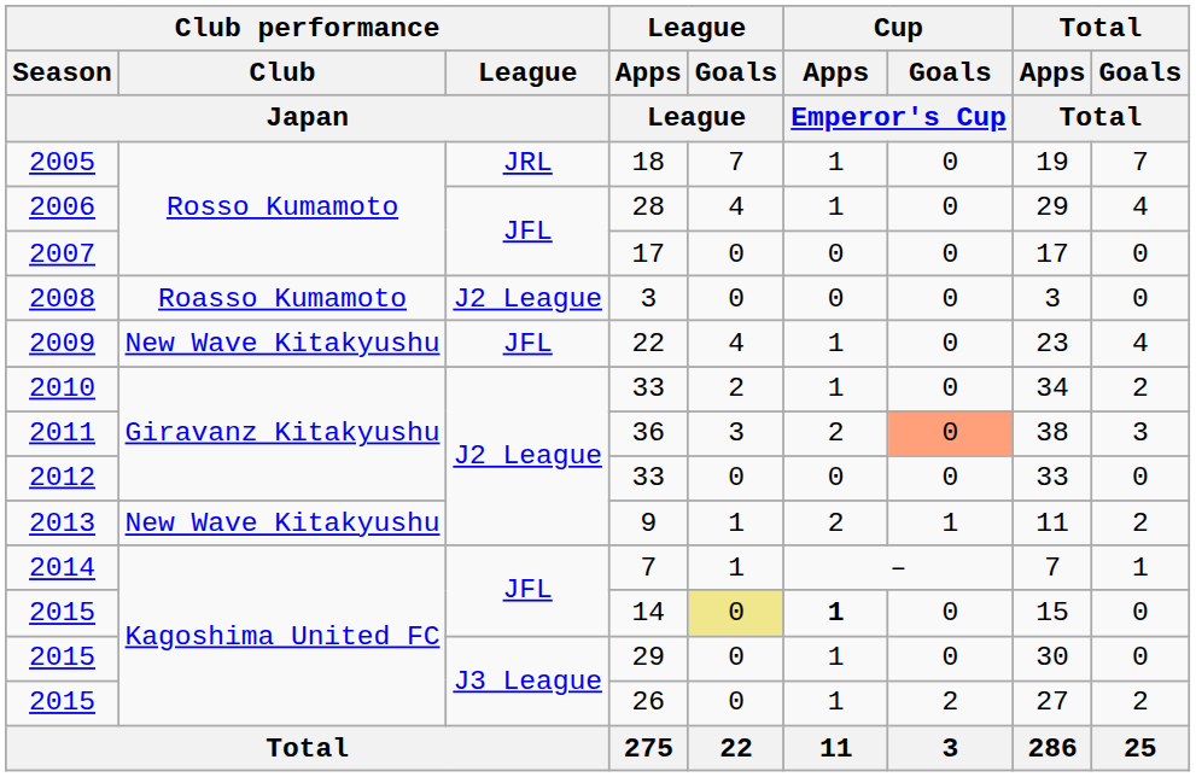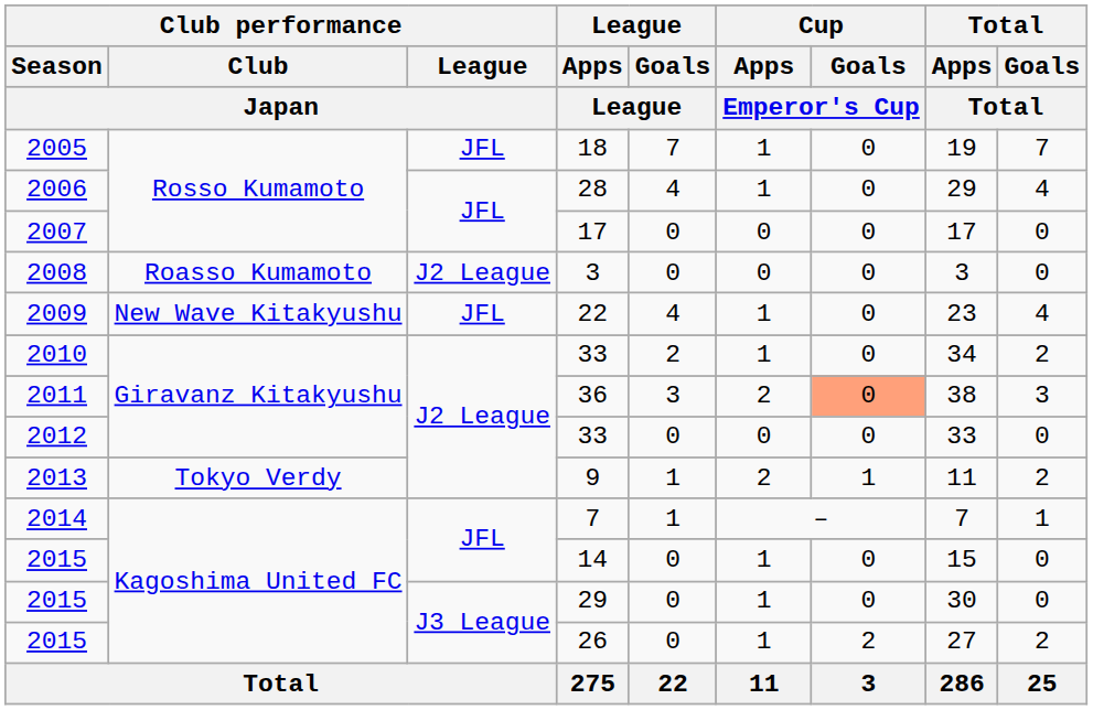18 | Club performance / League / Japan: JRL -> JFL
9 | Club performance / Club / Japan: New Wave Kitakyushu -> Tokyo Verdy
14 | League / Goals / League: khaki background -> no background
14 | Cup / Apps / Emperor's Cup: bold -> normal
